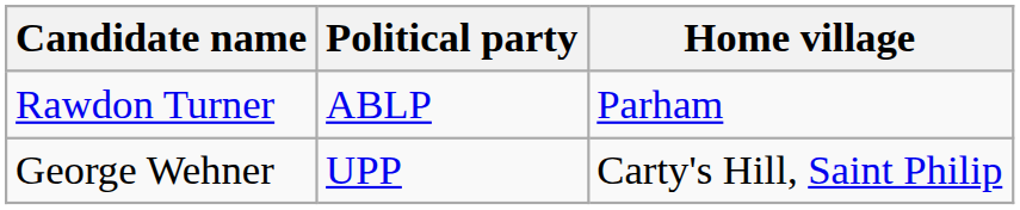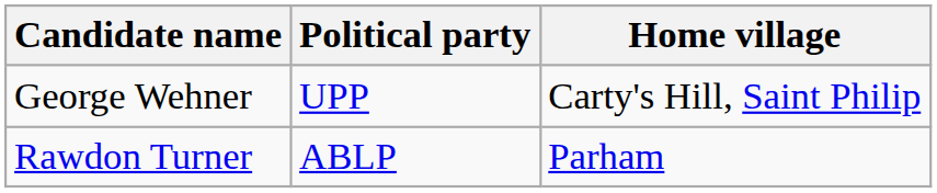rows swapped: George Wehner <-> Rawdon Turner
